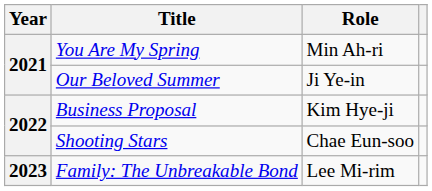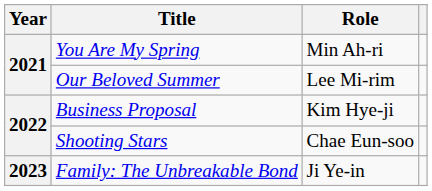Our Beloved Summer | Role: Ji Ye-in -> Lee Mi-rim
Family: The Unbreakable Bond | Role: Lee Mi-rim -> Ji Ye-in
